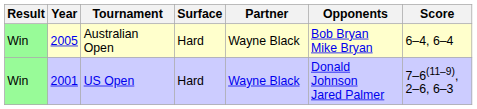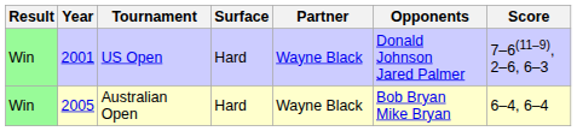rows swapped: US Open <-> Australian Open
